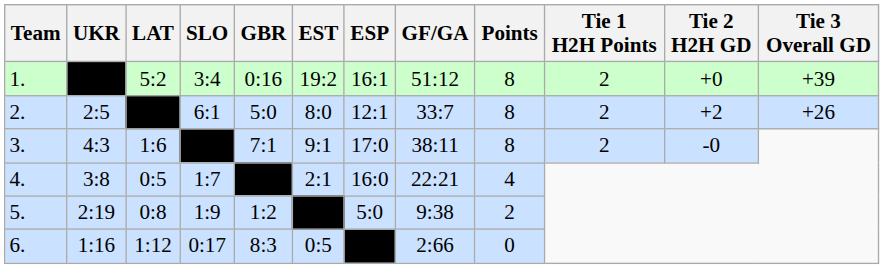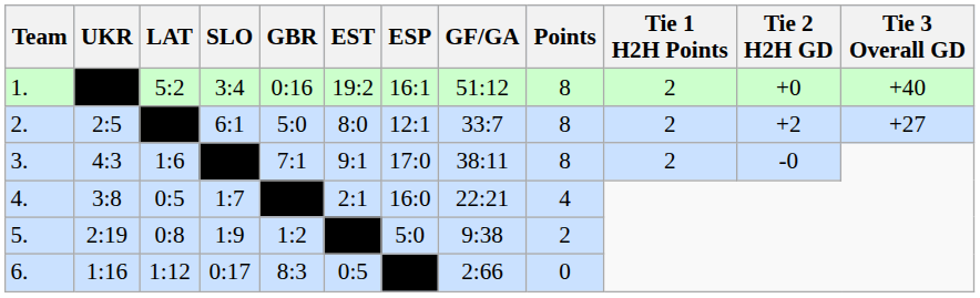1. | Tie 3 Overall GD: +39 -> +40
2. | Tie 3 Overall GD: +26 -> +27
